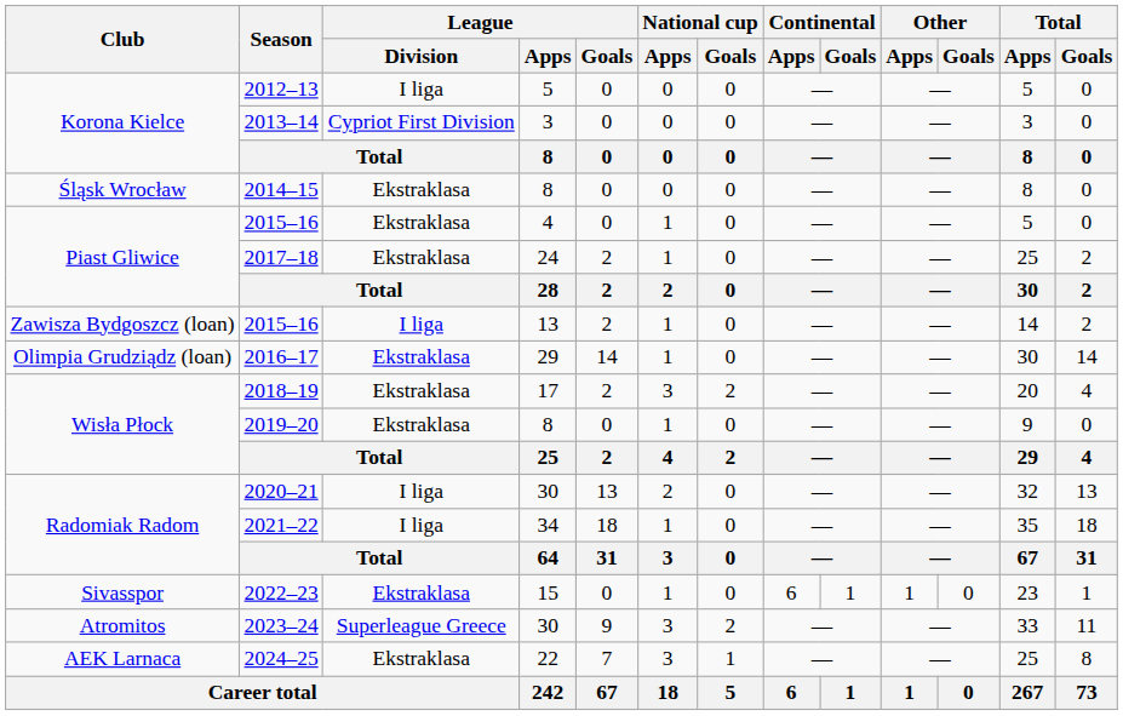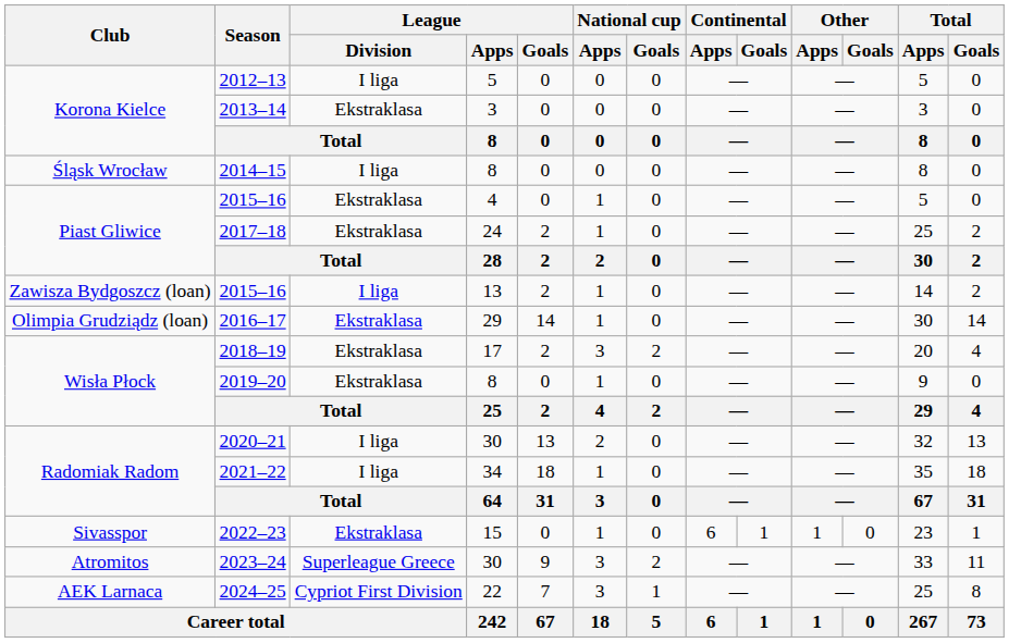2013–14 | League / Division: Cypriot First Division -> Ekstraklasa
2014–15 | League / Division: Ekstraklasa -> I liga
2024–25 | League / Division: Ekstraklasa -> Cypriot First Division
